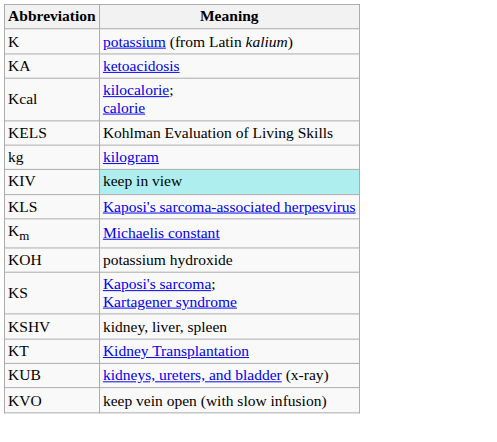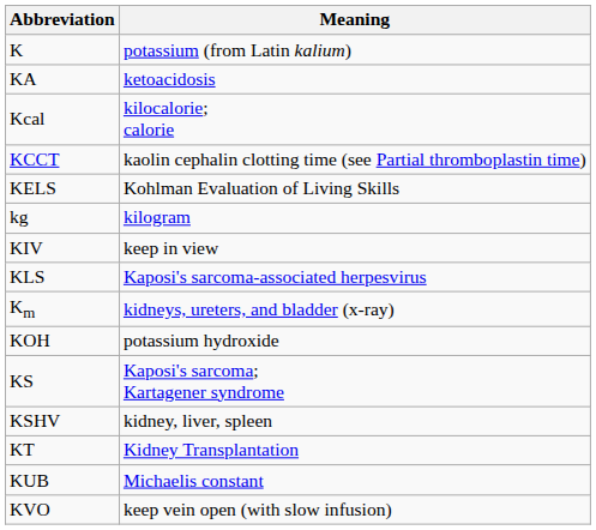+ row: KCCT | kaolin cephalin clotting time (see Partial thromboplastin time)
KIV | Meaning: paleturquoise background -> no background
Km | Meaning: Michaelis constant -> kidneys, ureters, and bladder (x-ray)
KUB | Meaning: kidneys, ureters, and bladder (x-ray) -> Michaelis constant
